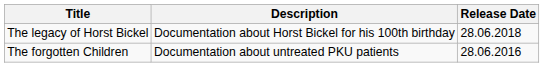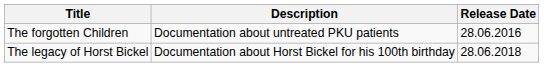rows swapped: The forgotten Children <-> The legacy of Horst Bickel
